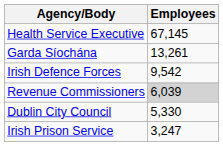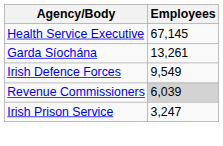Irish Defence Forces | Employees: 9,542 -> 9,549
- row: Dublin City Council | 5,330
